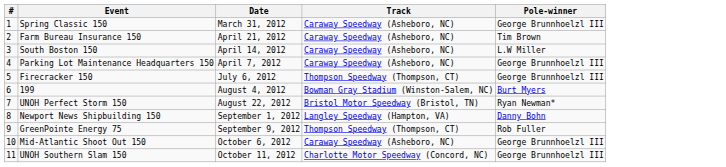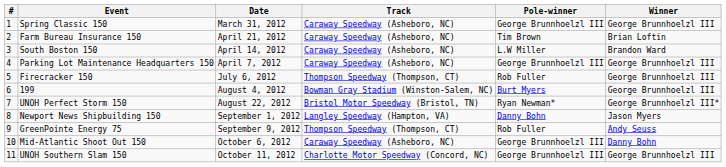+ column: Winner | George Brunnhoelzl III | Brian Loftin | Brandon Ward | George Brunnhoelzl III | George Brunnhoelzl III | George Brunnhoelzl III | George Brunnhoelzl III* | Jason Myers | Andy Seuss | Danny Bohn | George Brunnhoelzl III
Firecracker 150 | Pole-winner: George Brunnhoelzl III -> Rob Fuller
